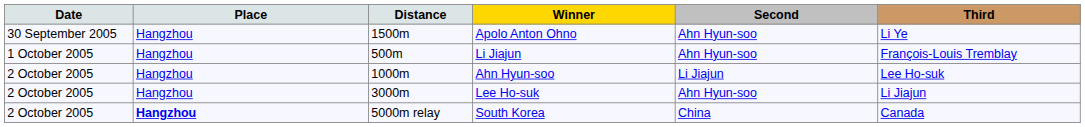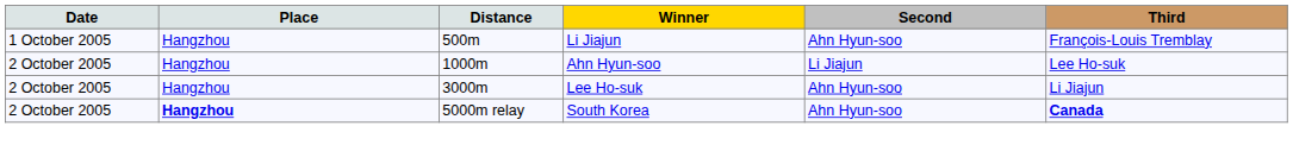- row: 30 September 2005 | Hangzhou | 1500m | Apolo Anton Ohno | Ahn Hyun-soo | Li Ye
South Korea | Second: China -> Ahn Hyun-soo
South Korea | Third: normal -> bold
